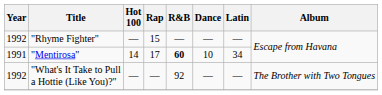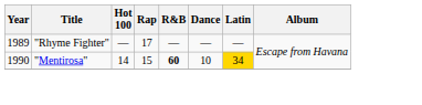"Rhyme Fighter" | Year: 1992 -> 1989
"Rhyme Fighter" | Rap: 15 -> 17
"Mentirosa" | Year: 1991 -> 1990
"Mentirosa" | Rap: 17 -> 15
"Mentirosa" | Latin: no background -> gold background
- row: 1992 | "What's It Take to Pull a Hottie (Like You)?" | — | — | 92 | — | — | The Brother with Two Tongues
